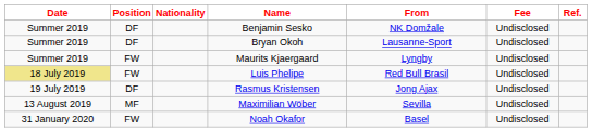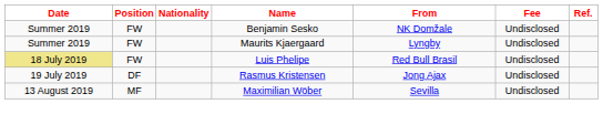Benjamin Sesko | Position: DF -> FW
- row: Summer 2019 | DF | Bryan Okoh | Lausanne-Sport | Undisclosed
- row: 31 January 2020 | FW | Noah Okafor | Basel | Undisclosed
